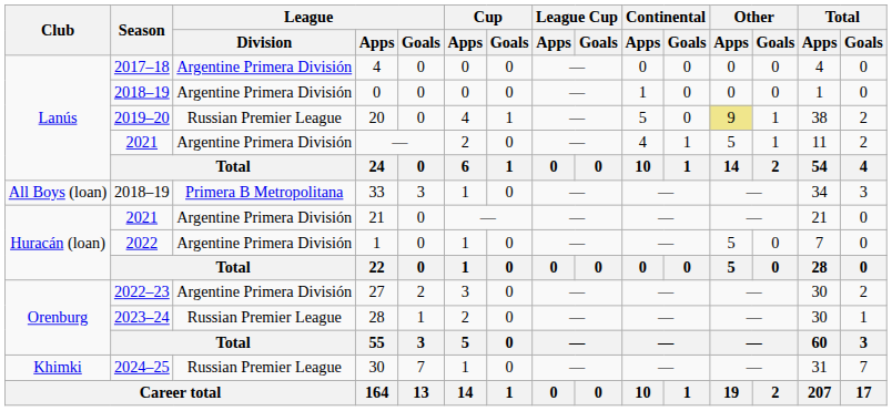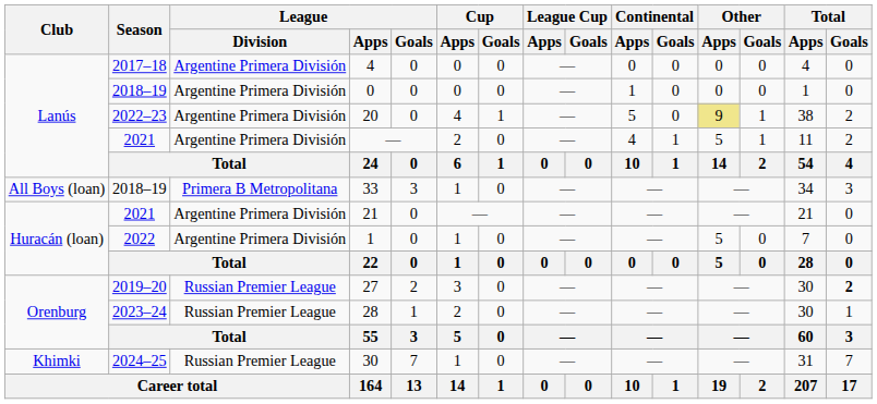20 | Season: 2019–20 -> 2022–23
20 | League / Division: Russian Premier League -> Argentine Primera División
27 | Season: 2022–23 -> 2019–20
27 | League / Division: Argentine Primera División -> Russian Premier League
27 | Total / Goals: normal -> bold
